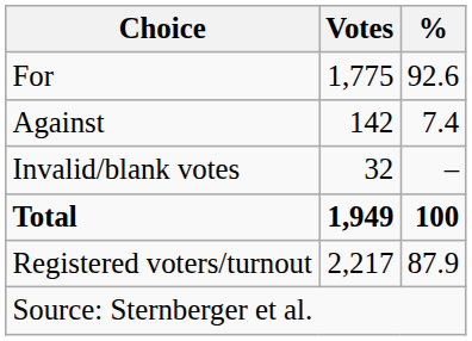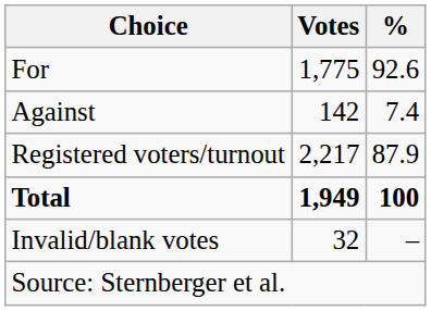rows swapped: Invalid/blank votes <-> Registered voters/turnout
